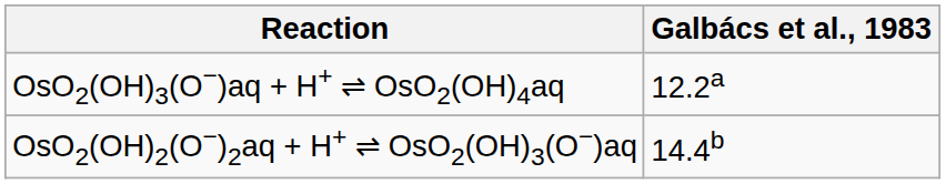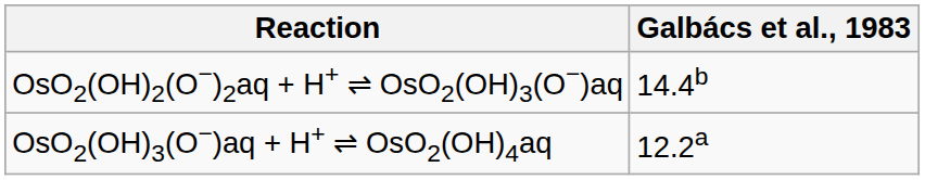rows swapped: OsO2(OH)3(O−)aq + H+ ⇌ OsO2(OH)4aq <-> OsO2(OH)2(O−)2aq + H+ ⇌ OsO2(OH)3(O−)aq
